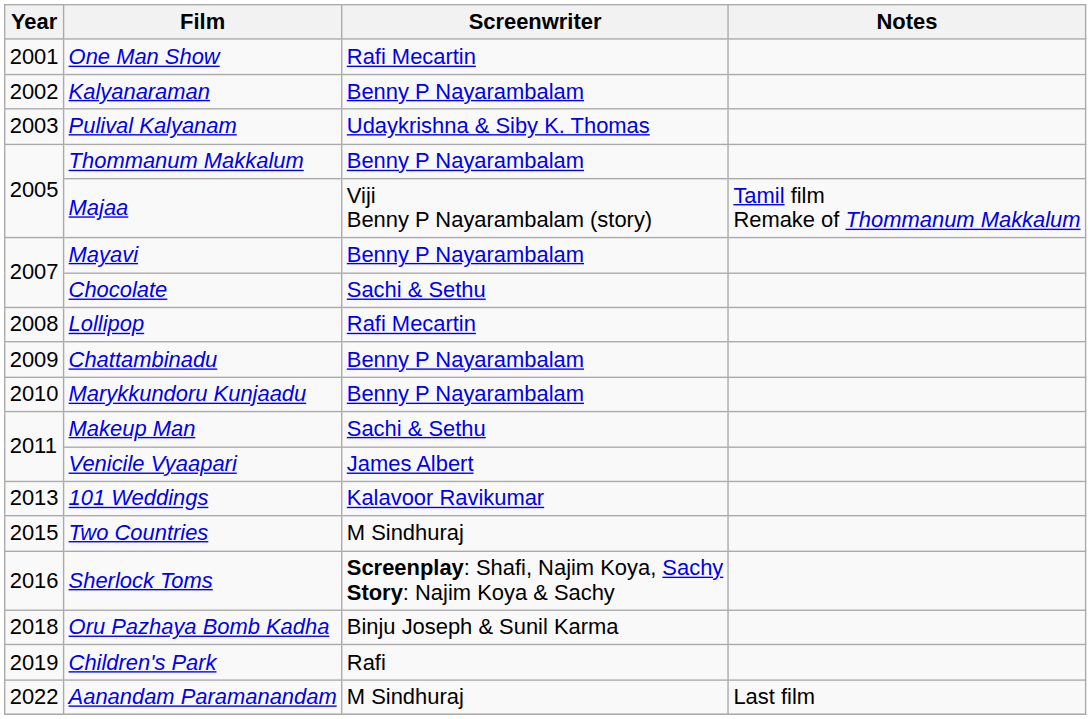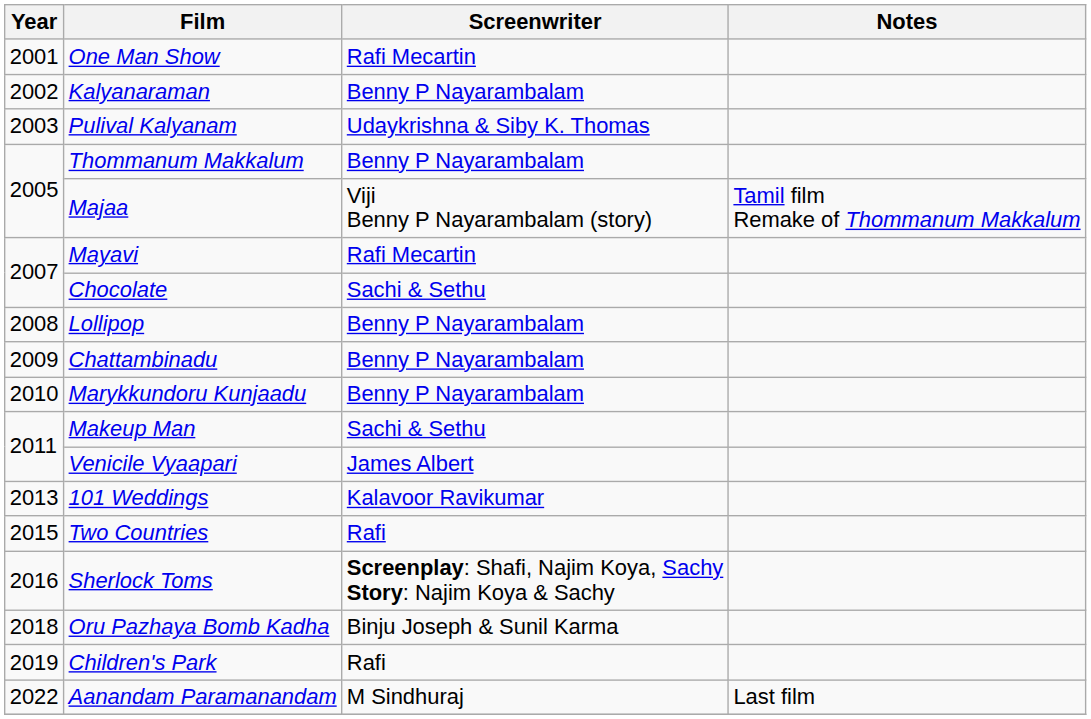Mayavi | Screenwriter: Benny P Nayarambalam -> Rafi Mecartin
Lollipop | Screenwriter: Rafi Mecartin -> Benny P Nayarambalam
Two Countries | Screenwriter: M Sindhuraj -> Rafi
